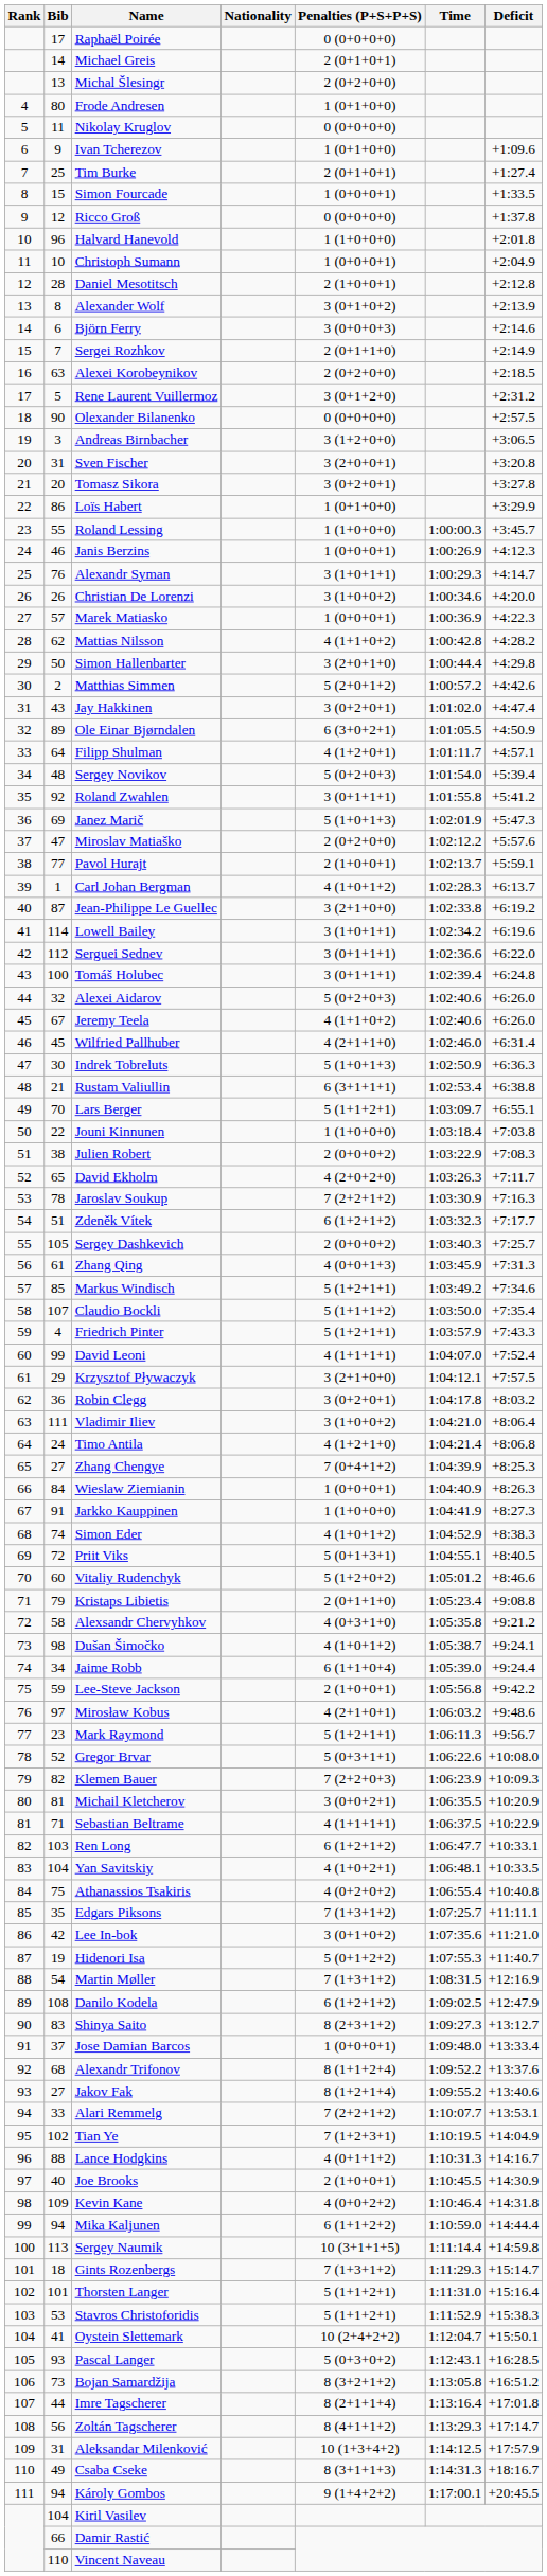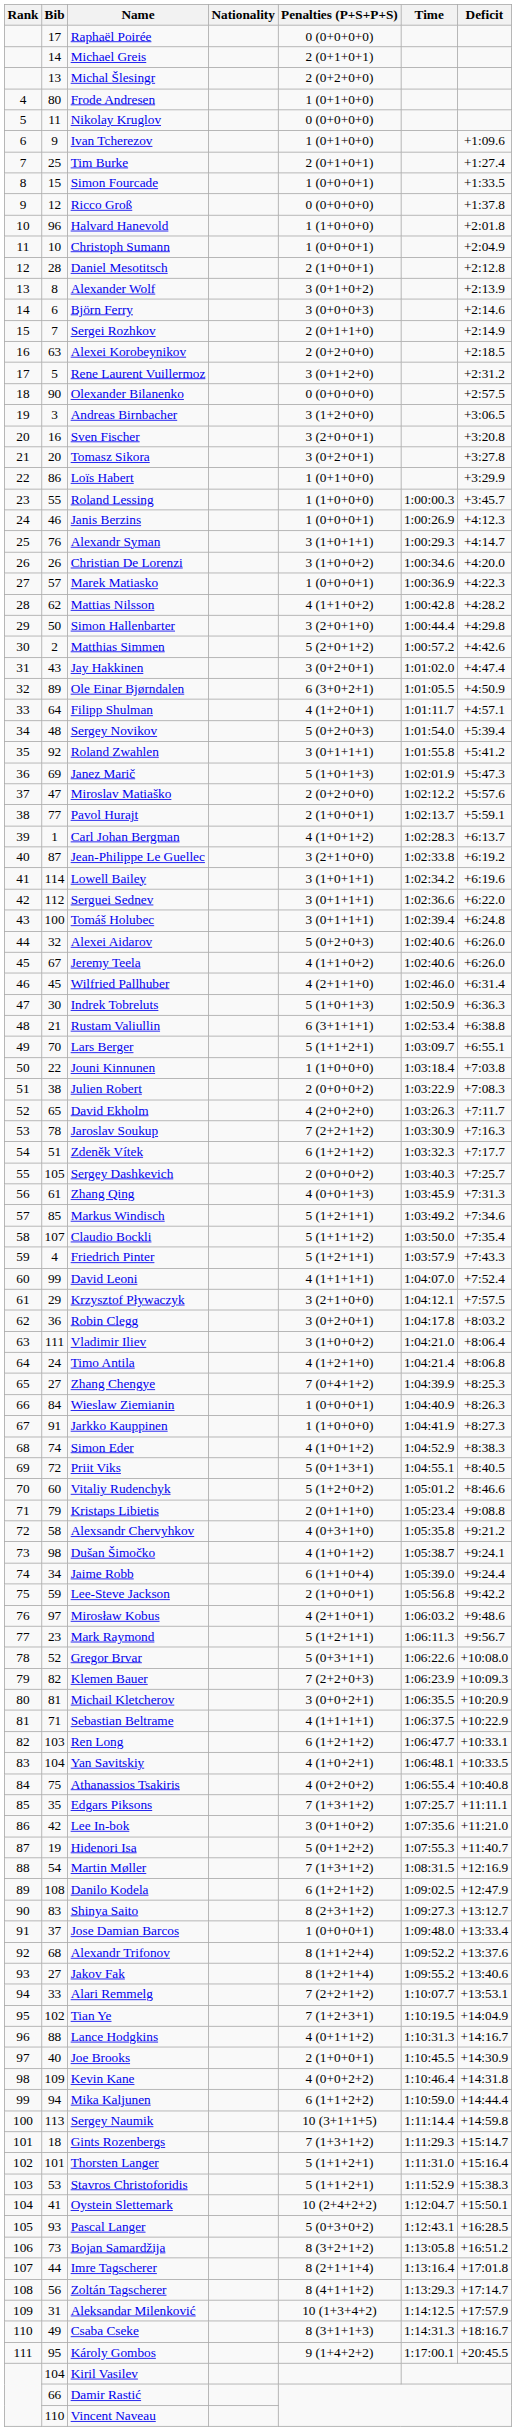Sven Fischer | Bib: 31 -> 16
Károly Gombos | Bib: 94 -> 95
